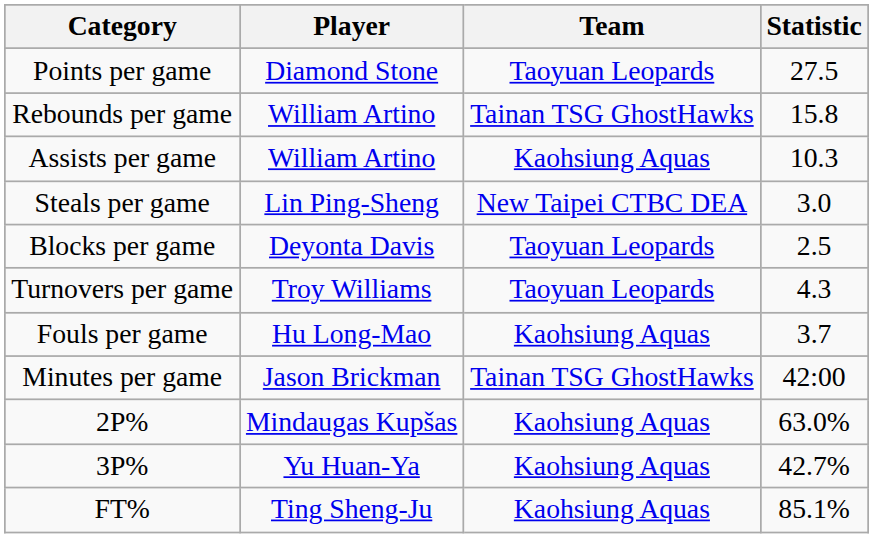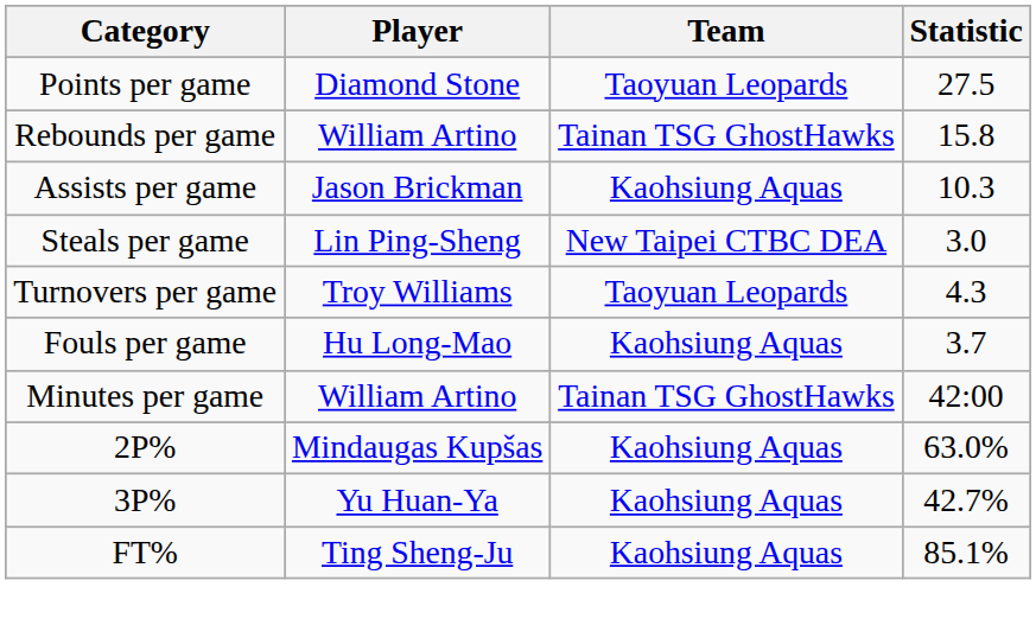Assists per game | Player: William Artino -> Jason Brickman
- row: Blocks per game | Deyonta Davis | Taoyuan Leopards | 2.5
Minutes per game | Player: Jason Brickman -> William Artino
